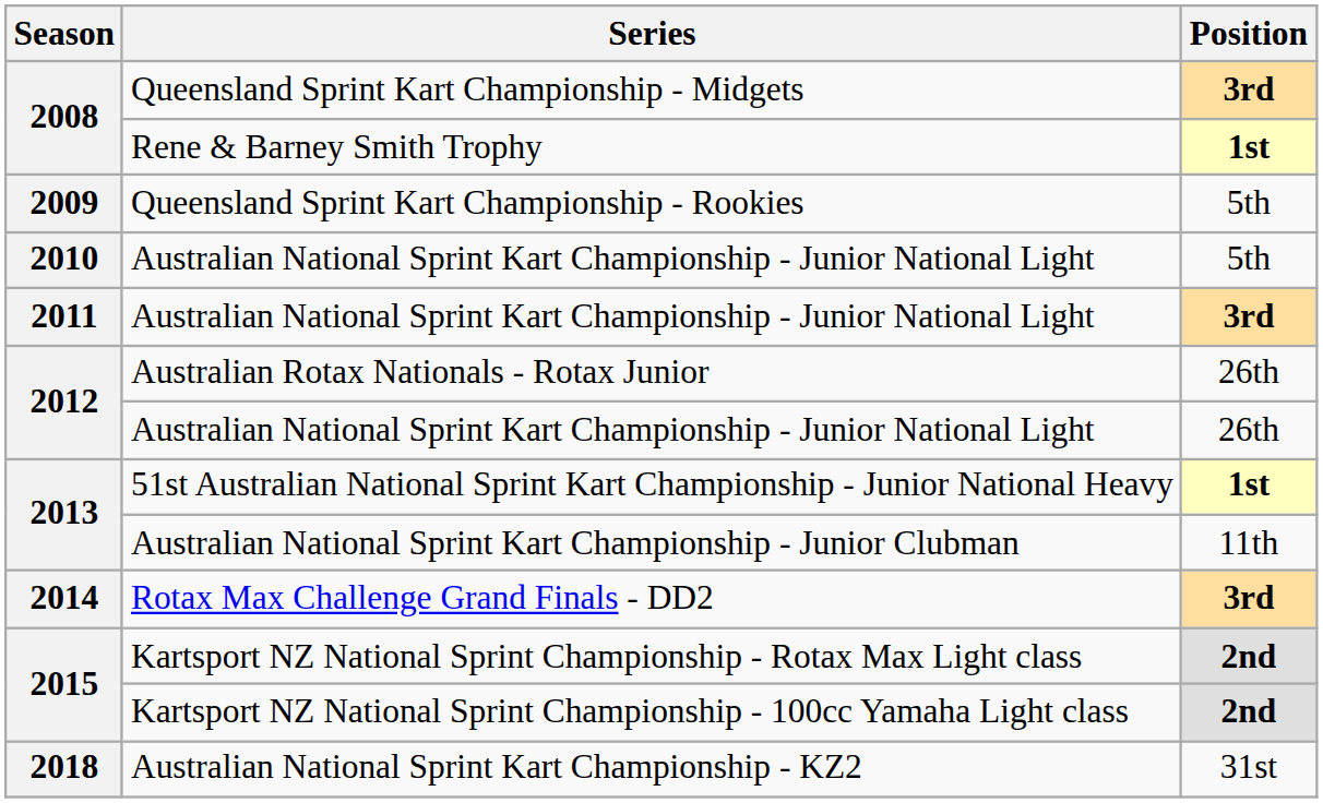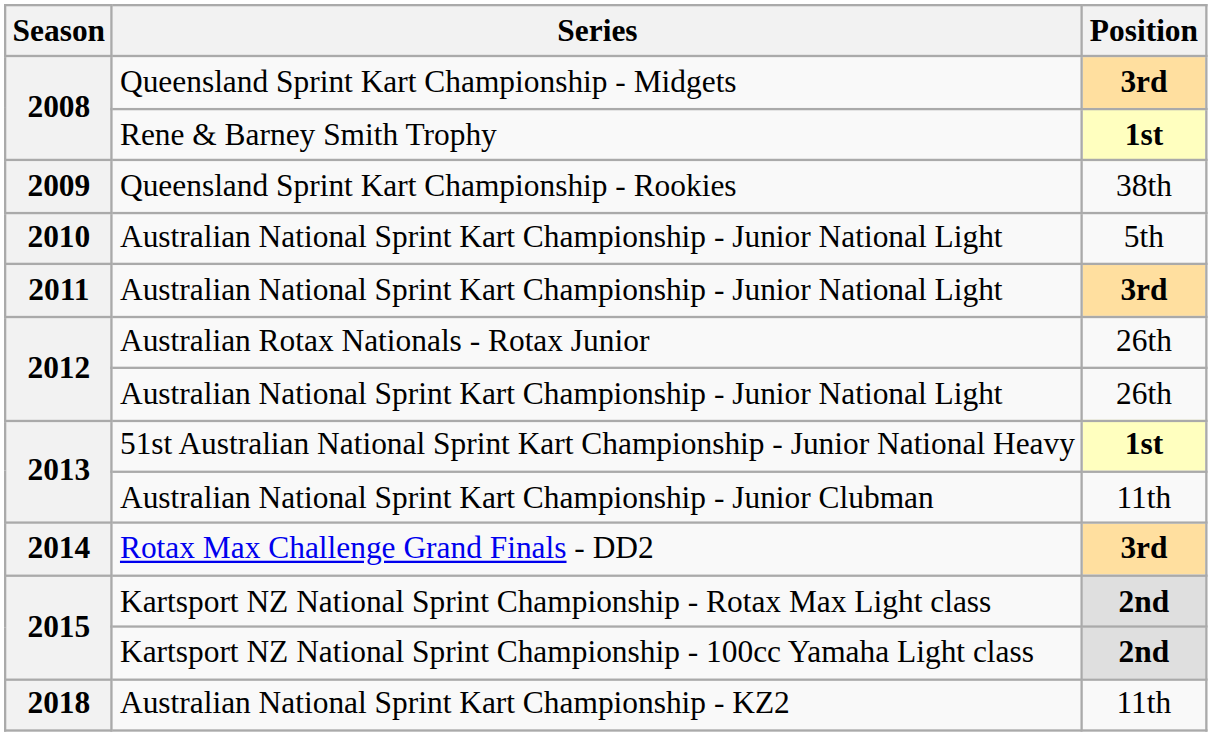Queensland Sprint Kart Championship - Rookies | Position: 5th -> 38th
Australian National Sprint Kart Championship - KZ2 | Position: 31st -> 11th
